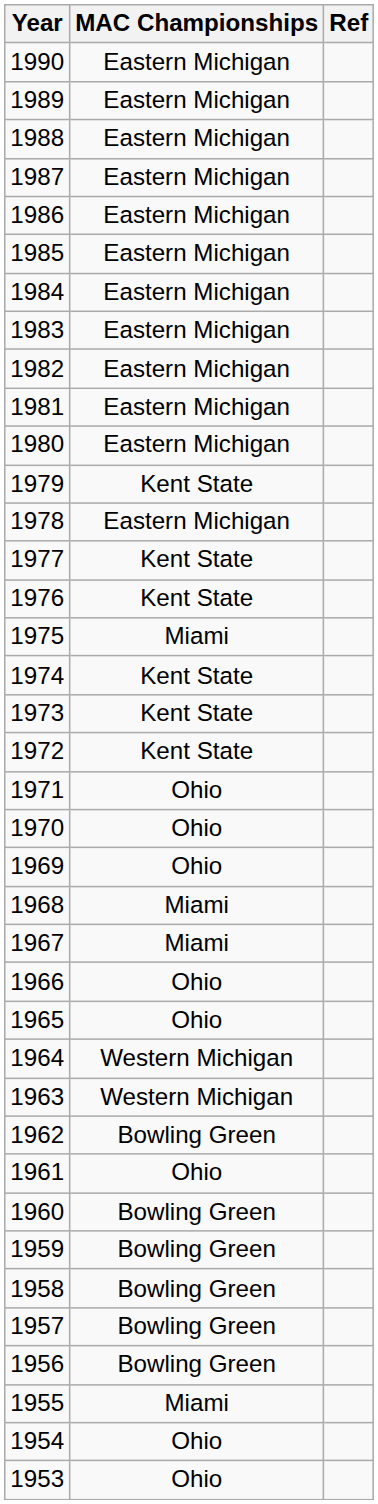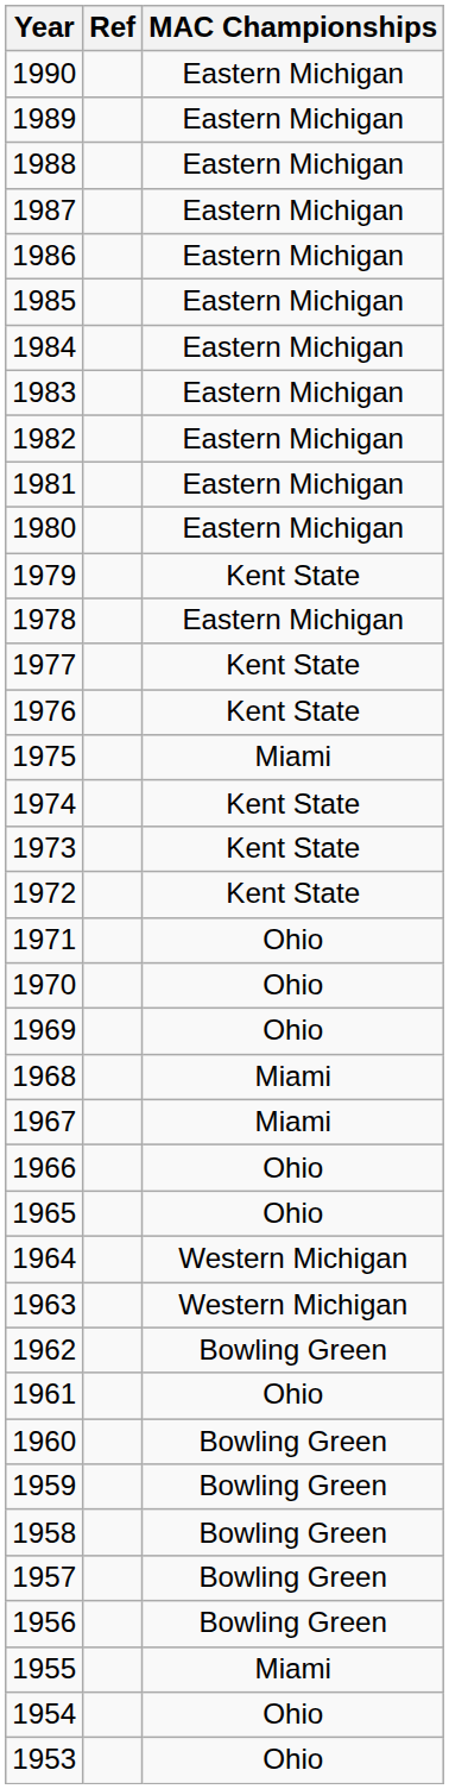columns swapped: MAC Championships <-> Ref
